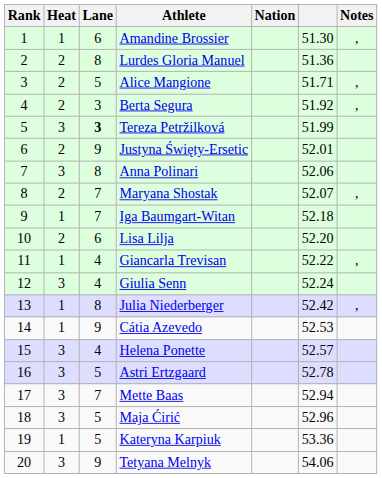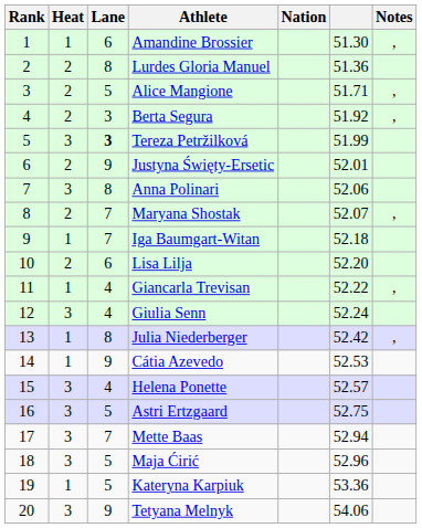Astri Ertzgaard | column 6: 52.78 -> 52.75
